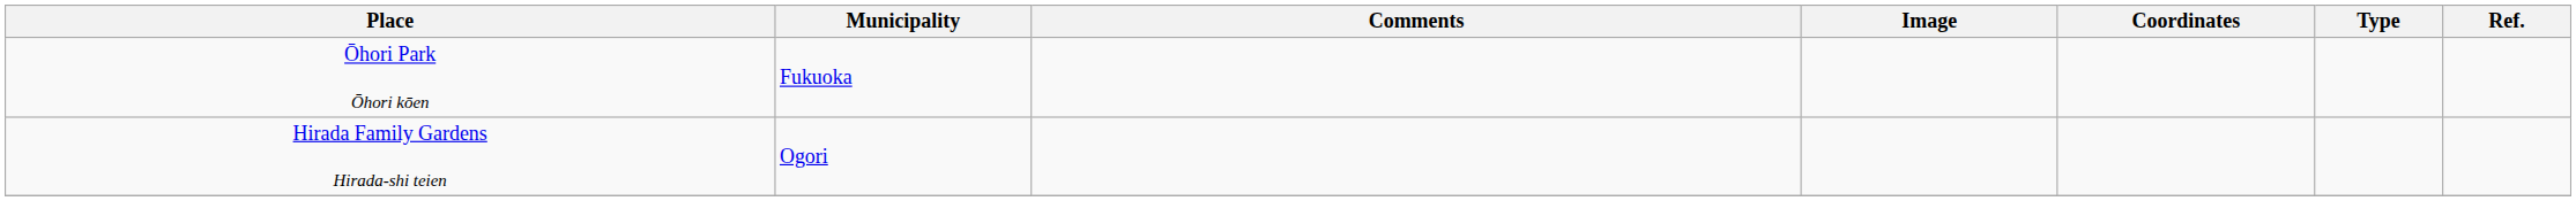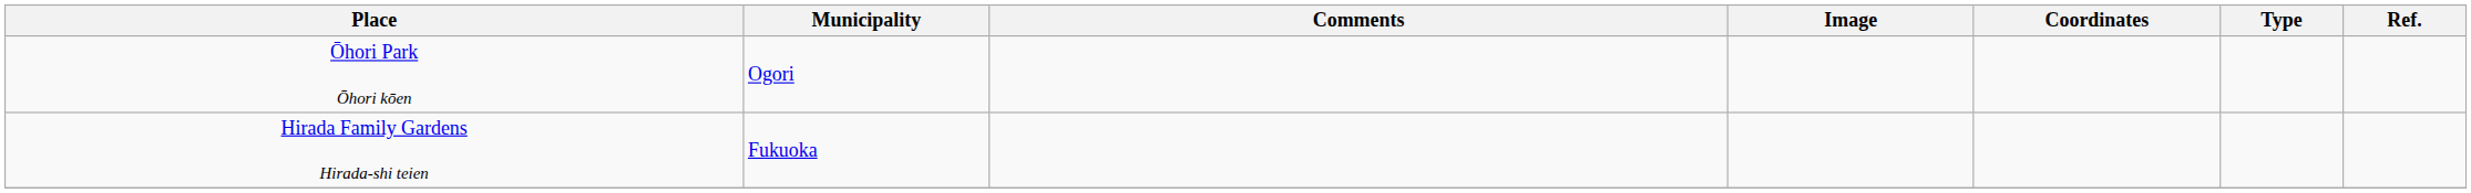Ōhori Park Ōhori kōen | Municipality: Fukuoka -> Ogori
Hirada Family Gardens Hirada-shi teien | Municipality: Ogori -> Fukuoka
